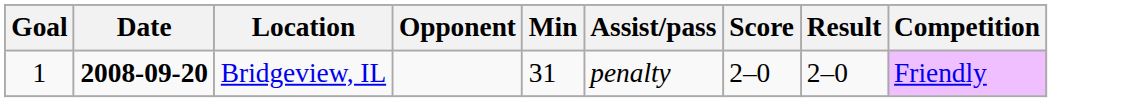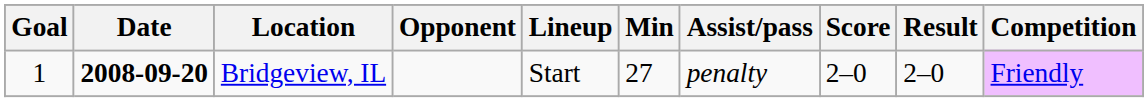+ column: Lineup | Start
Bridgeview, IL | Min: 31 -> 27
